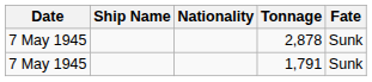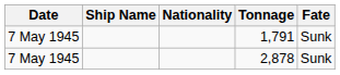rows swapped: 2,878 <-> 1,791
